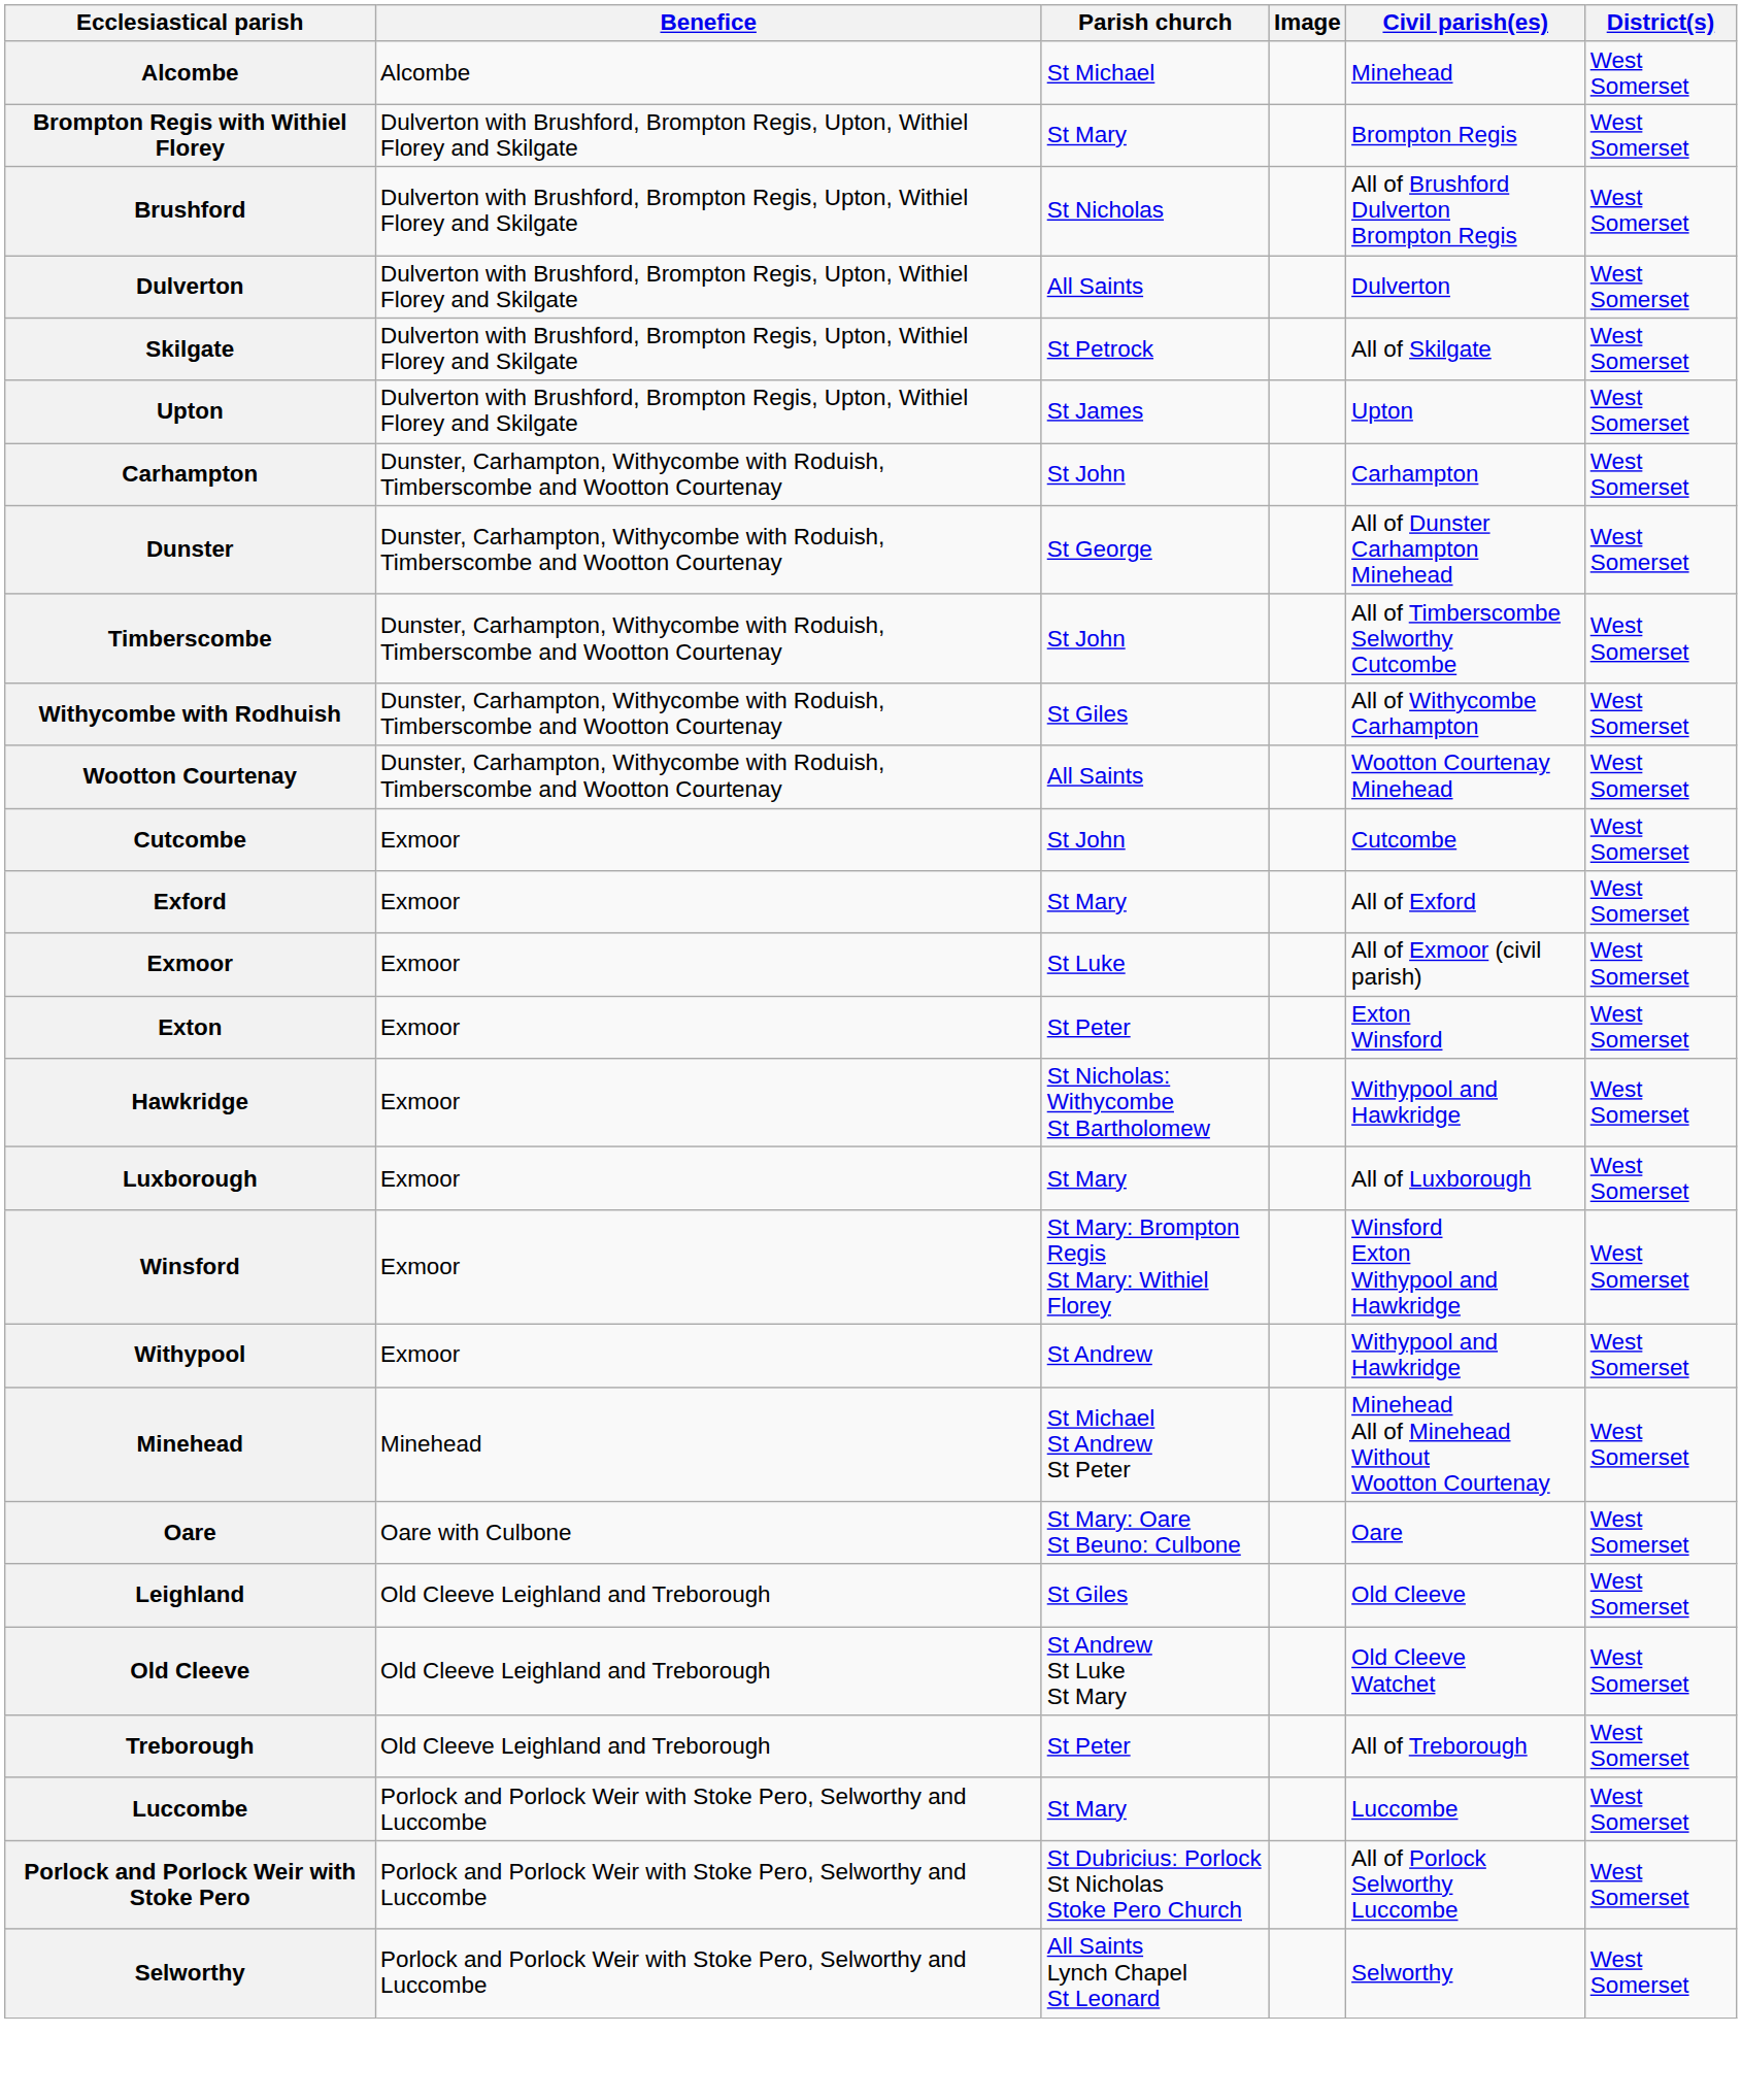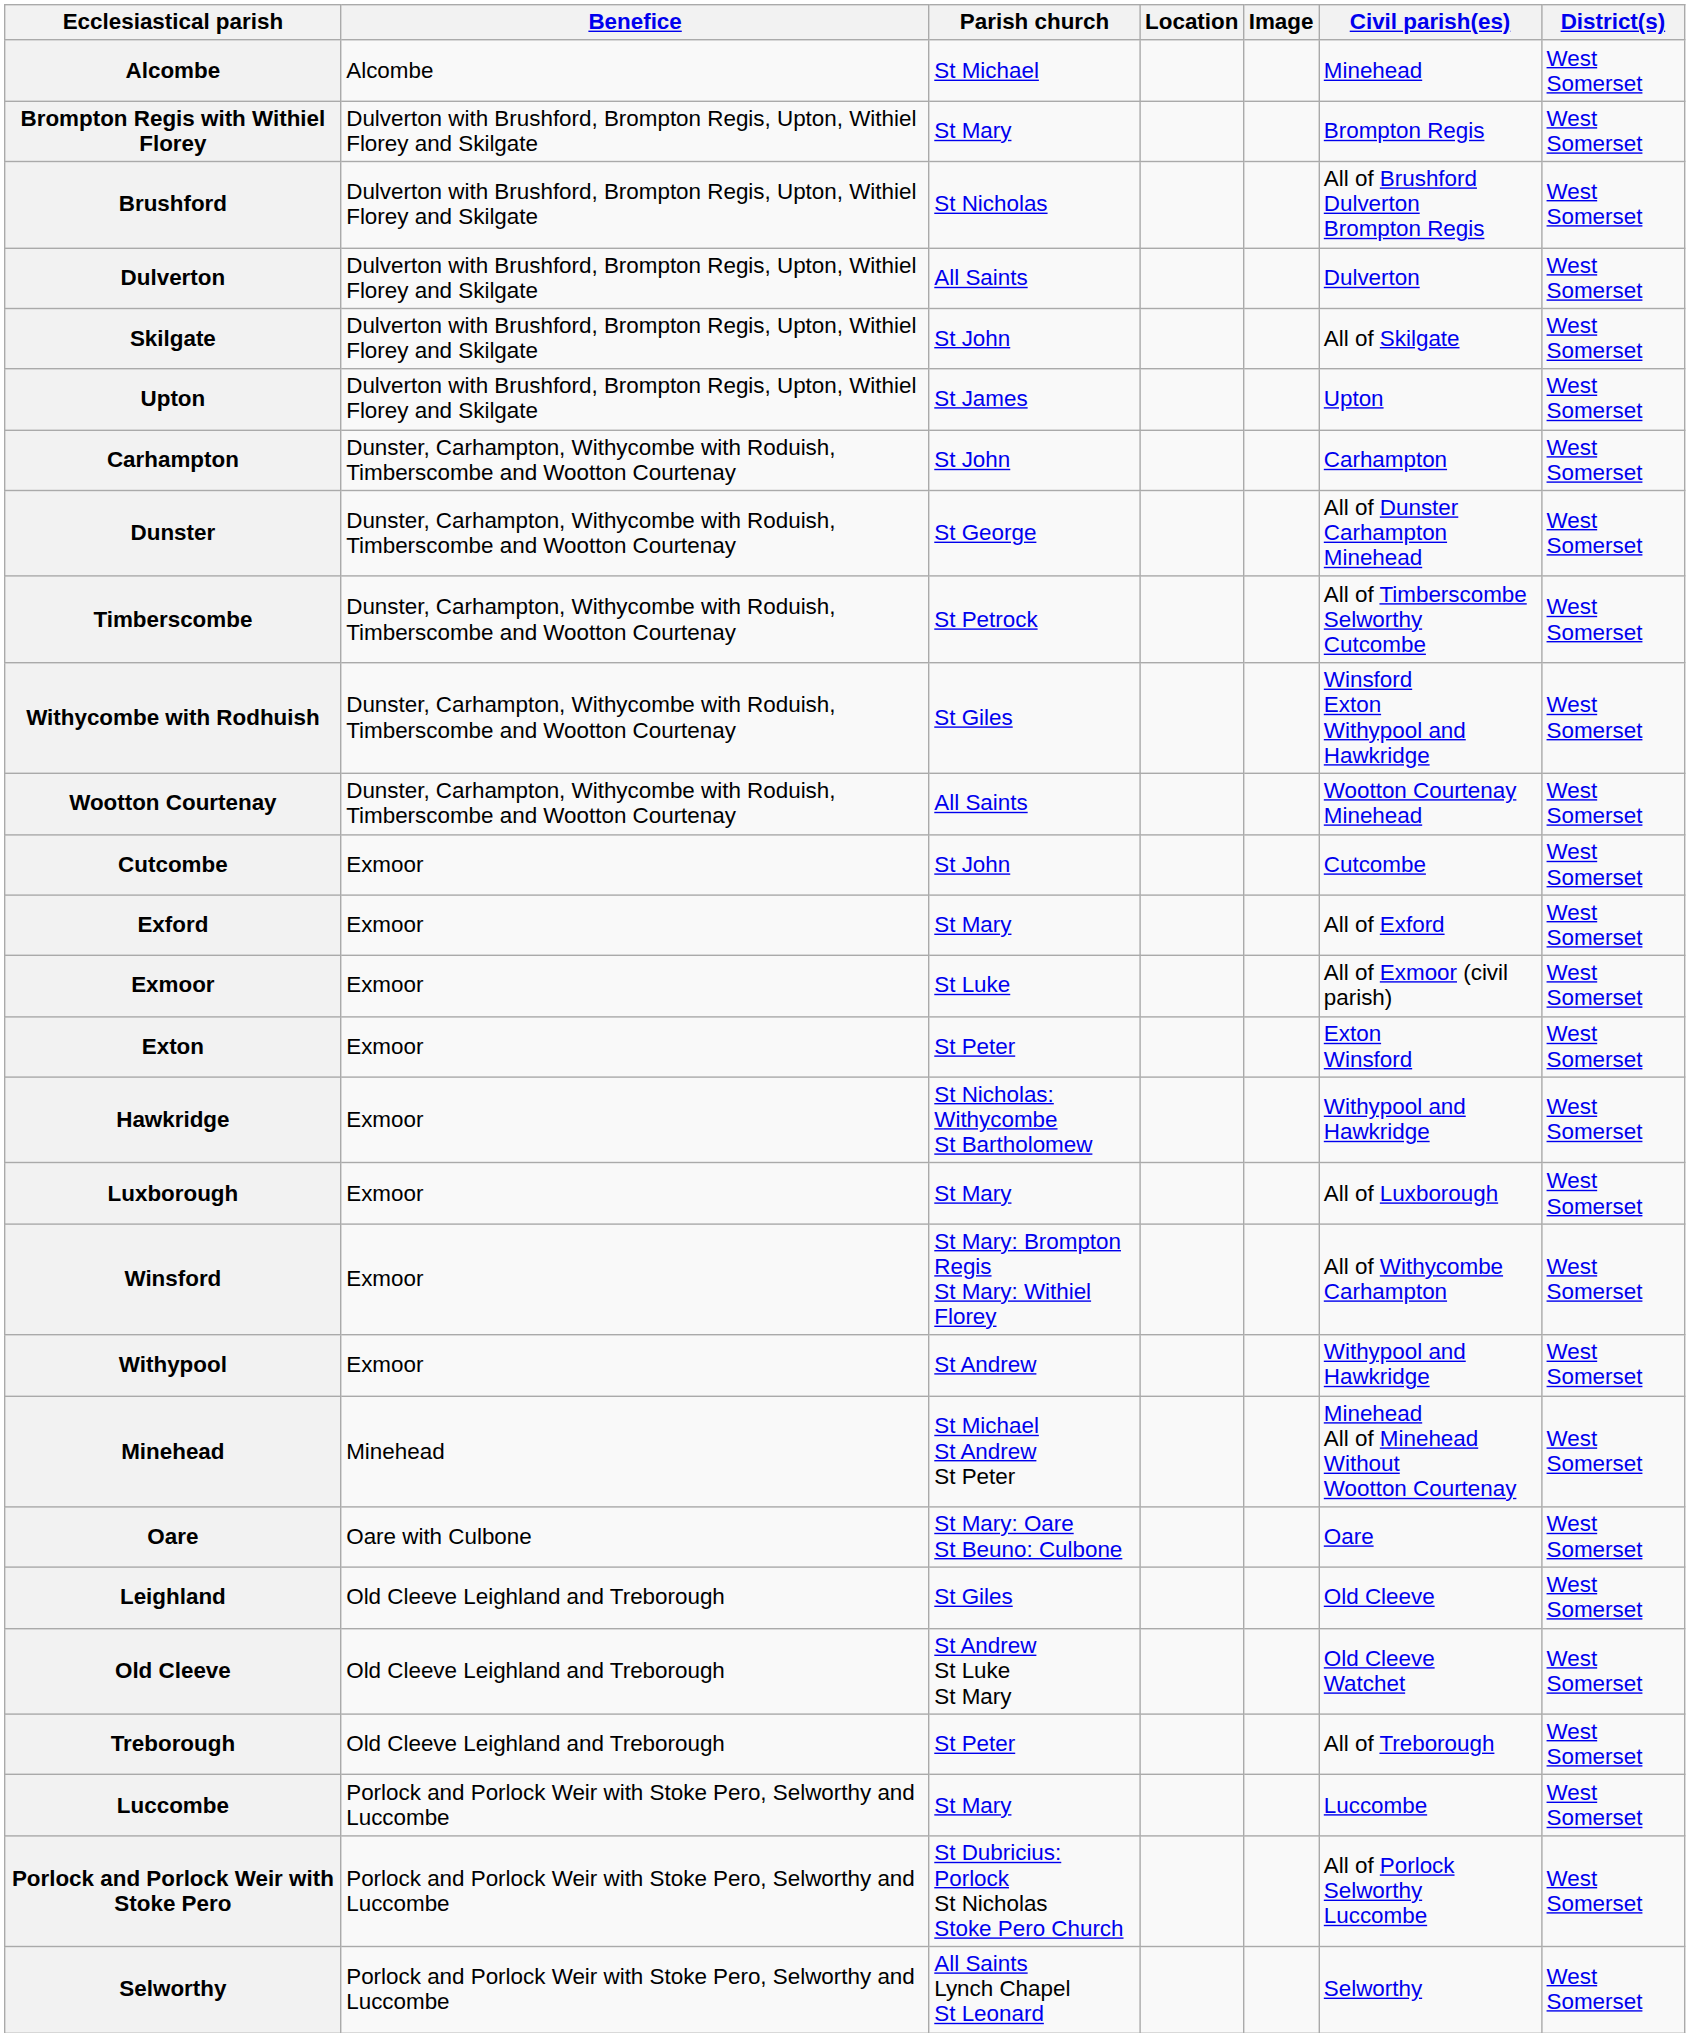+ column: Location
Skilgate | Parish church: St Petrock -> St John
Timberscombe | Parish church: St John -> St Petrock
Withycombe with Rodhuish | Civil parish(es): All of Withycombe Carhampton -> Winsford Exton Withypool and Hawkridge
Winsford | Civil parish(es): Winsford Exton Withypool and Hawkridge -> All of Withycombe Carhampton
